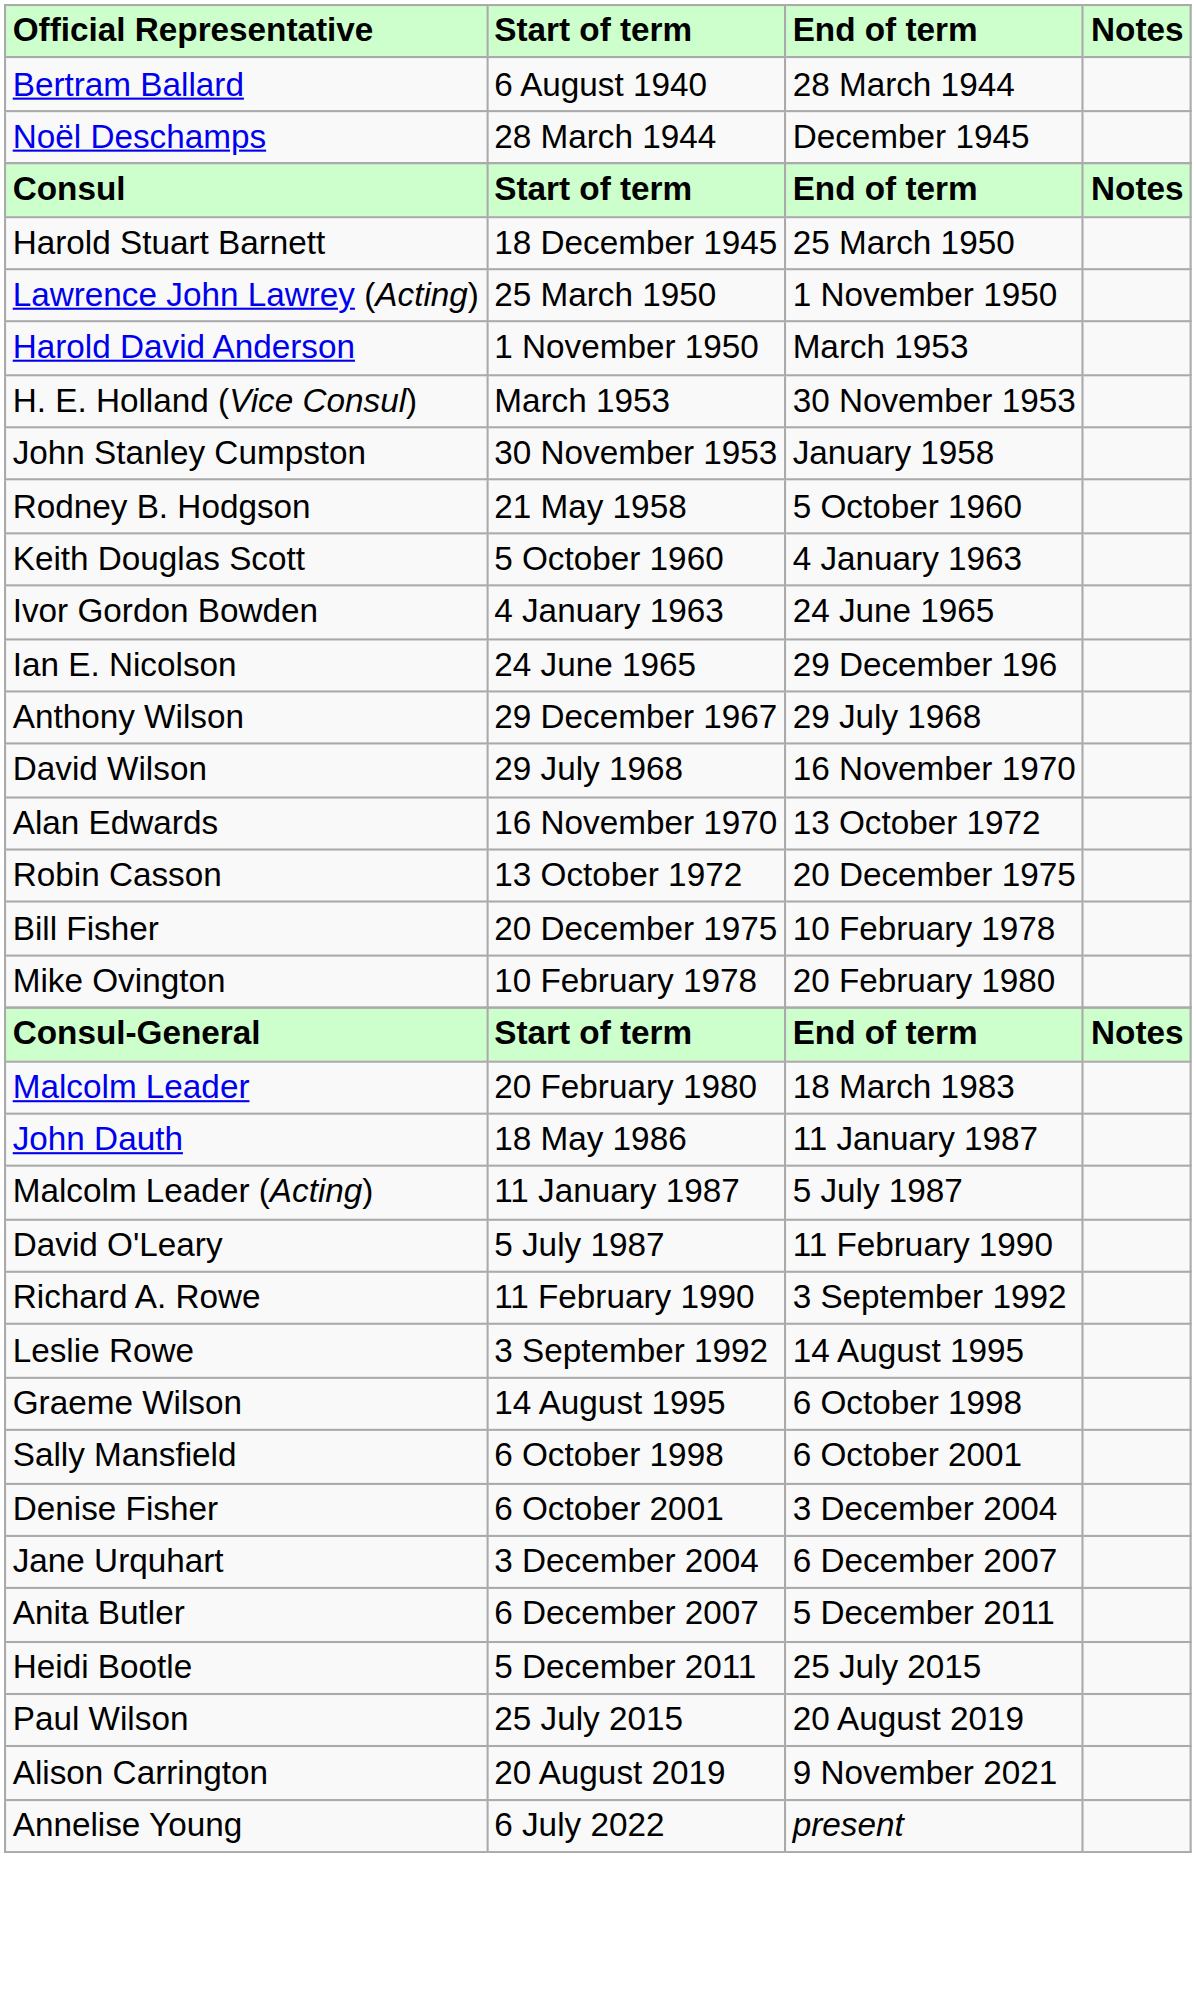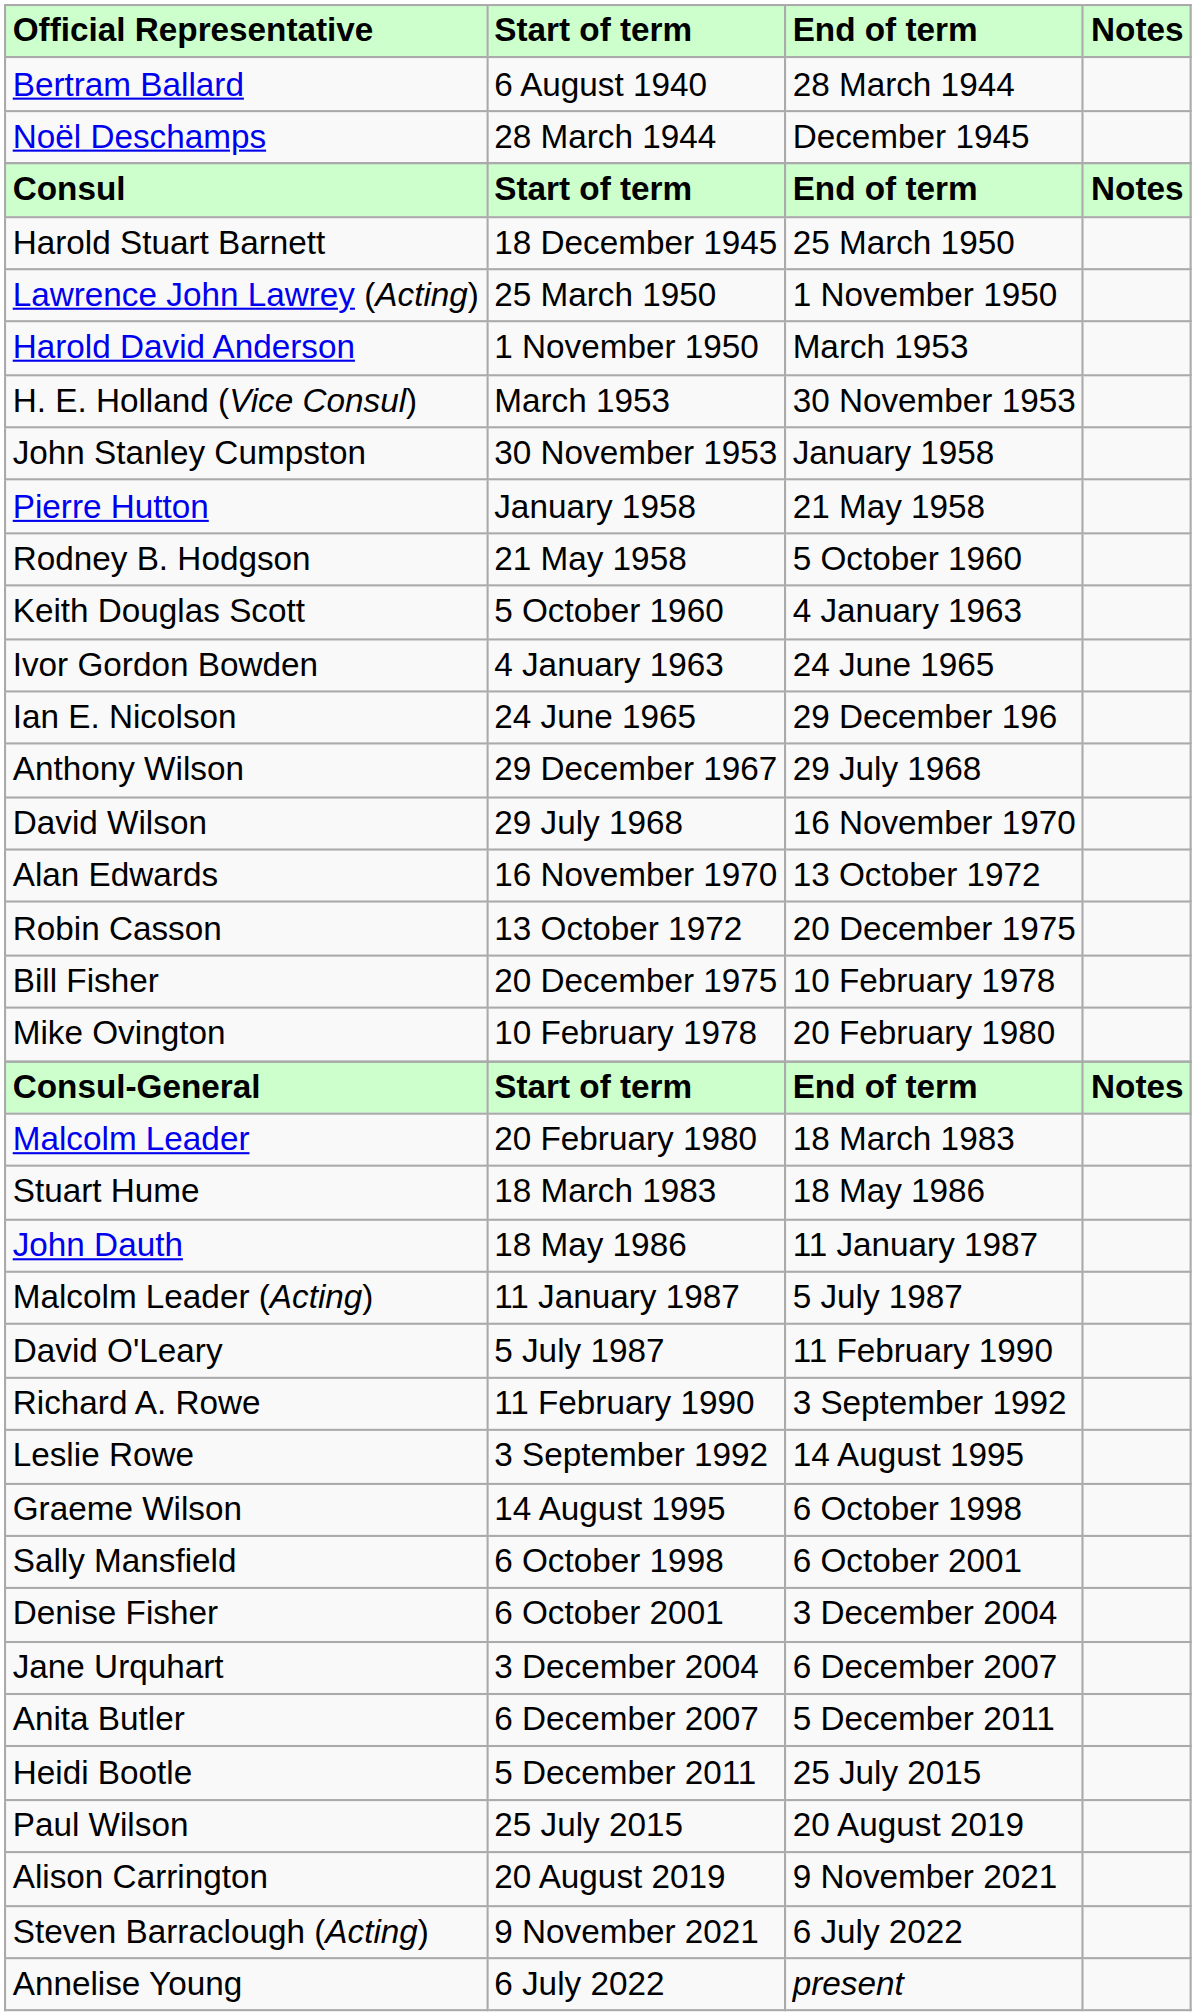+ row: Pierre Hutton | January 1958 | 21 May 1958
+ row: Stuart Hume | 18 March 1983 | 18 May 1986
+ row: Steven Barraclough (Acting) | 9 November 2021 | 6 July 2022
